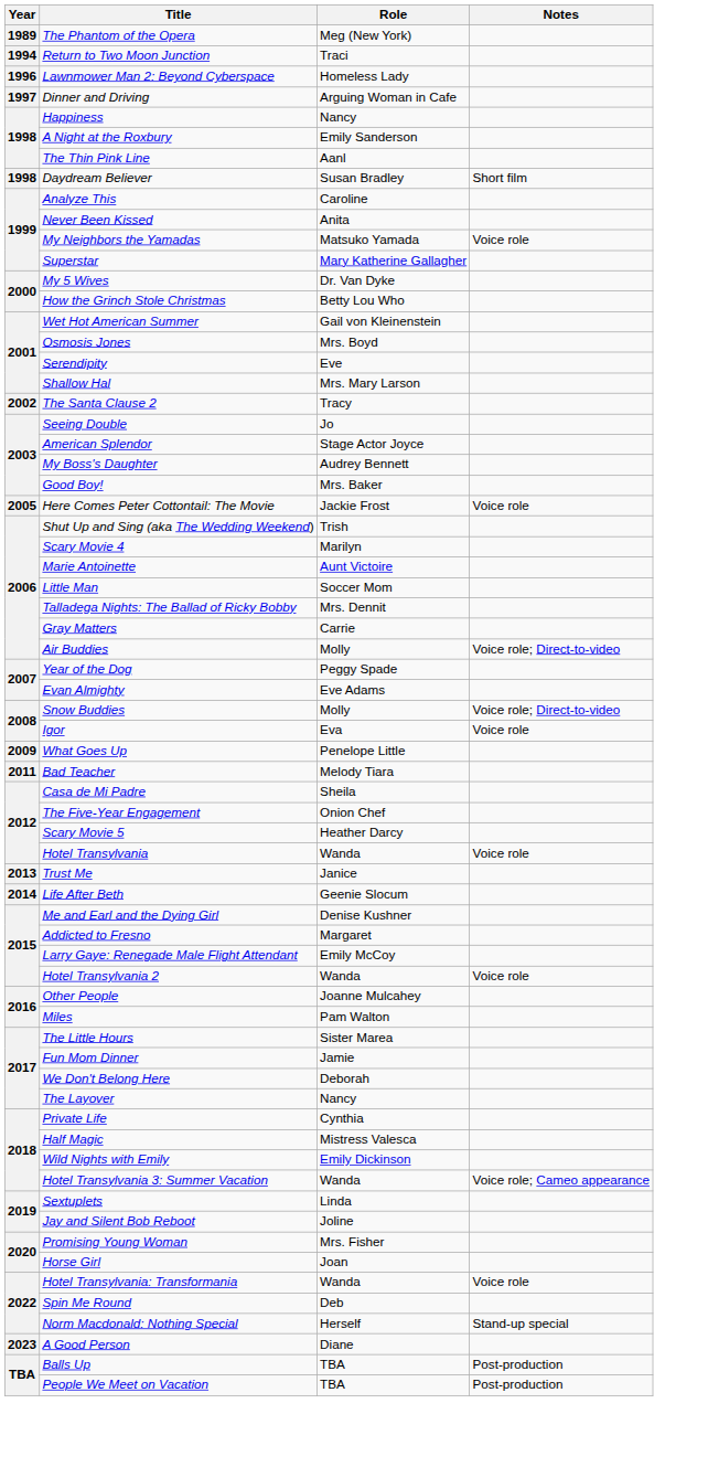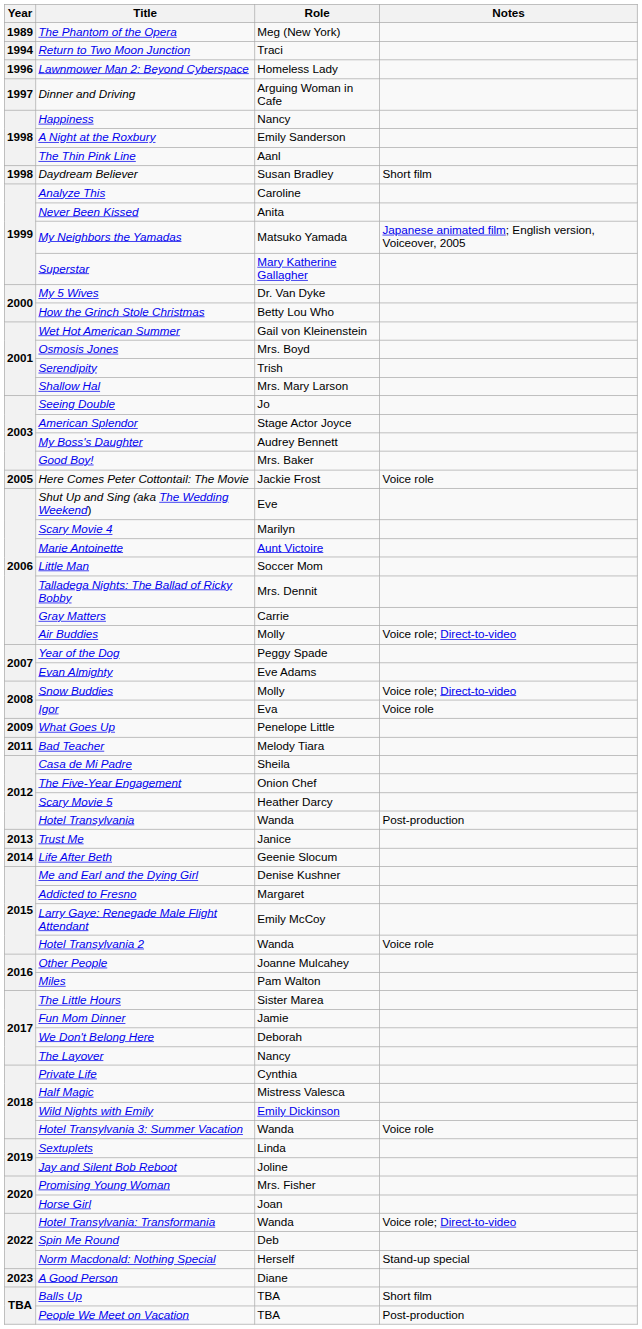My Neighbors the Yamadas | Notes: Voice role -> Japanese animated film; English version, Voiceover, 2005
Serendipity | Role: Eve -> Trish
- row: 2002 | The Santa Clause 2 | Tracy
Shut Up and Sing (aka The Wedding Weekend) | Role: Trish -> Eve
Hotel Transylvania | Notes: Voice role -> Post-production
Hotel Transylvania 3: Summer Vacation | Notes: Voice role; Cameo appearance -> Voice role
Hotel Transylvania: Transformania | Notes: Voice role -> Voice role; Direct-to-video
Balls Up | Notes: Post-production -> Short film
